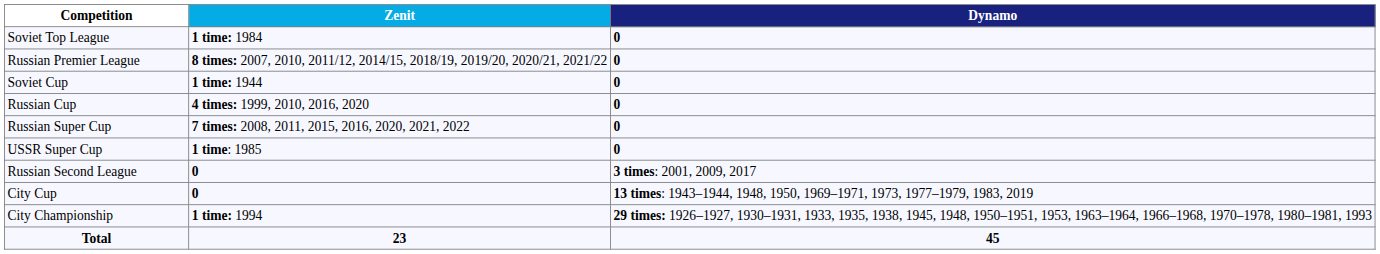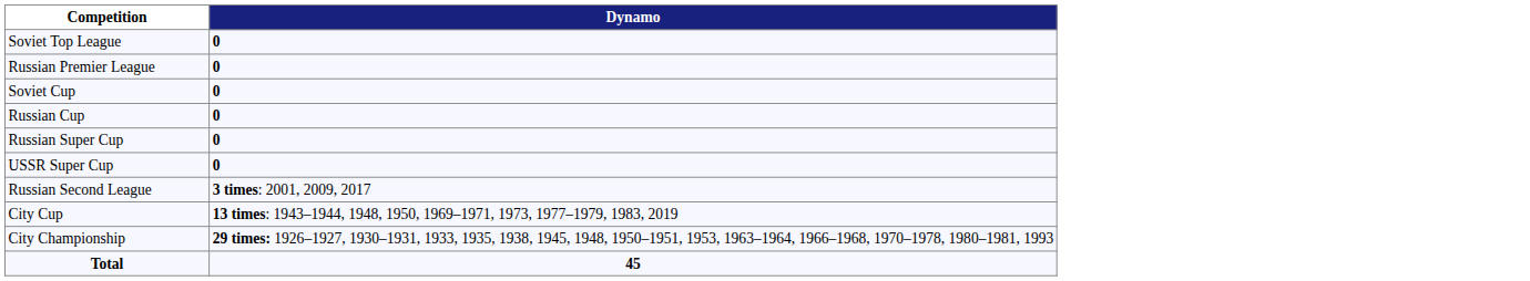- column: Zenit | 1 time: 1984 | 8 times: 2007, 2010, 2011/12, 2014/15, 2018/19, 2019/20, 2020/21, 2021/22 | 1 time: 1944 | 4 times: 1999, 2010, 2016, 2020 | 7 times: 2008, 2011, 2015, 2016, 2020, 2021, 2022 | 1 time: 1985 | 0 | 0 | 1 time: 1994 | 23
